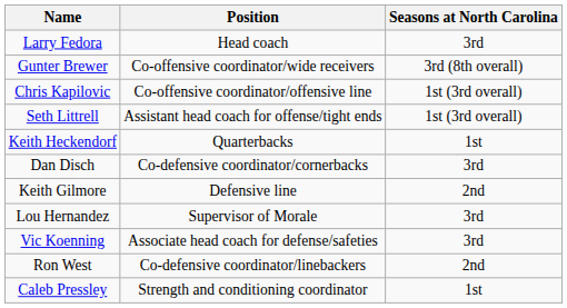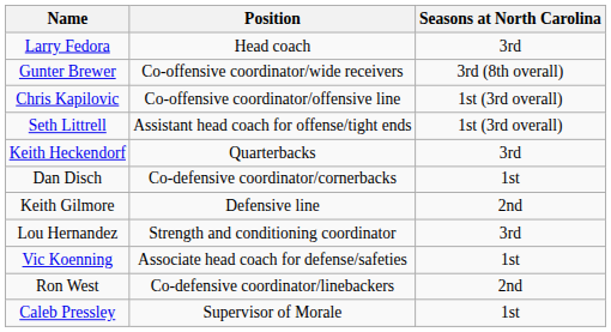Keith Heckendorf | Seasons at North Carolina: 1st -> 3rd
Dan Disch | Seasons at North Carolina: 3rd -> 1st
Lou Hernandez | Position: Supervisor of Morale -> Strength and conditioning coordinator
Vic Koenning | Seasons at North Carolina: 3rd -> 1st
Caleb Pressley | Position: Strength and conditioning coordinator -> Supervisor of Morale
